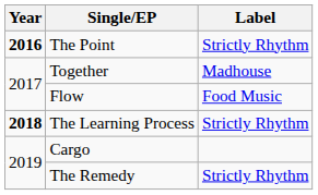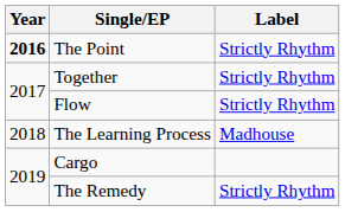Together | Label: Madhouse -> Strictly Rhythm
Flow | Label: Food Music -> Strictly Rhythm
The Learning Process | Year: bold -> normal
The Learning Process | Label: Strictly Rhythm -> Madhouse
